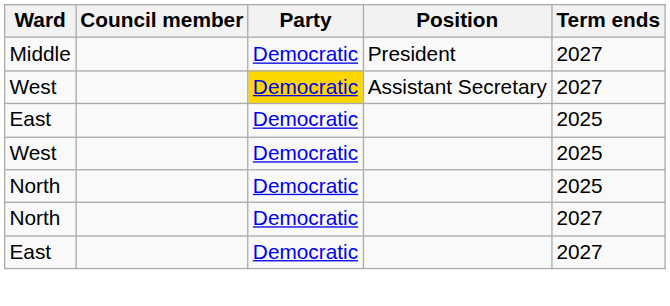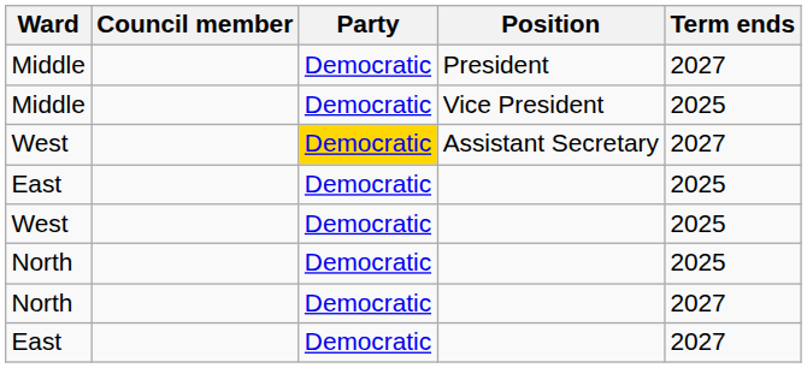+ row: Middle | Democratic | Vice President | 2025
